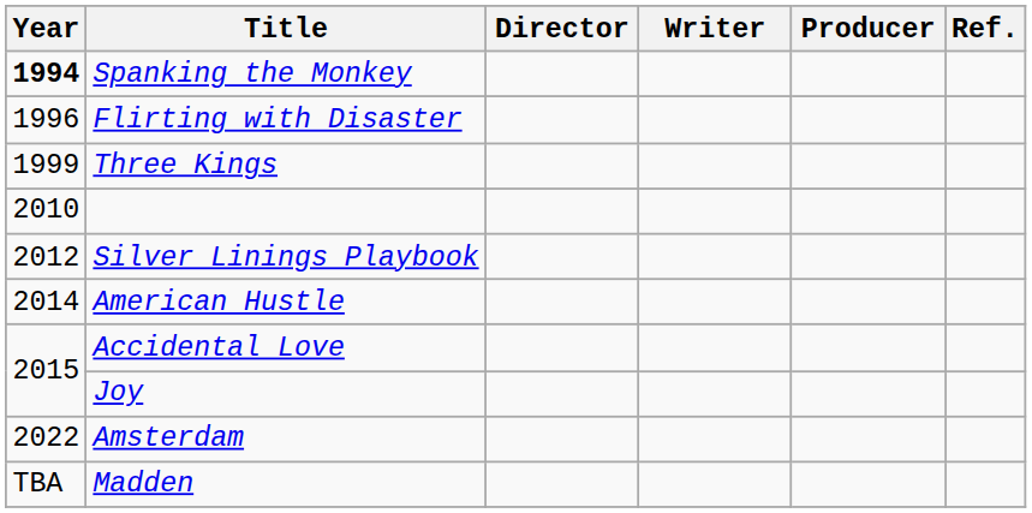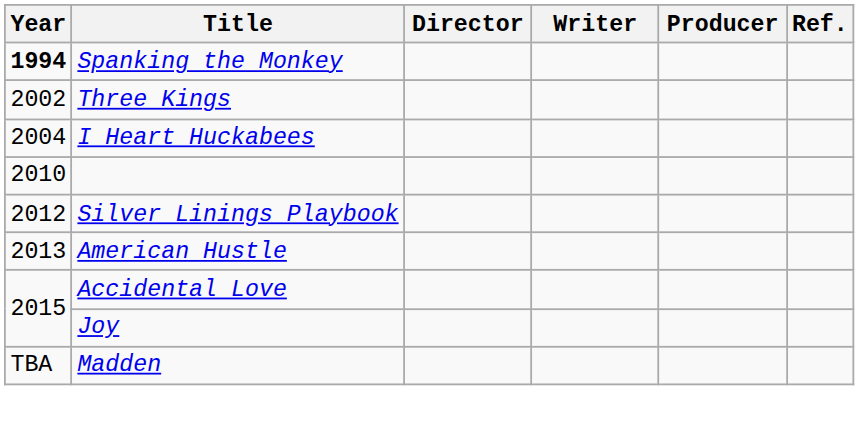- row: 1996 | Flirting with Disaster
Three Kings | Year: 1999 -> 2002
+ row: 2004 | I Heart Huckabees
American Hustle | Year: 2014 -> 2013
- row: 2022 | Amsterdam
